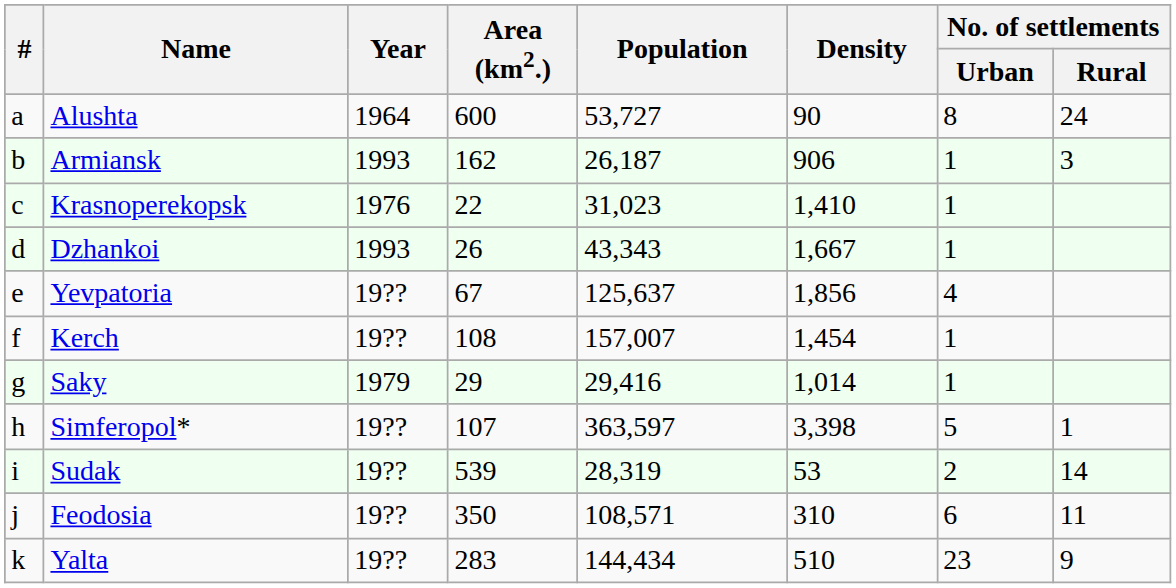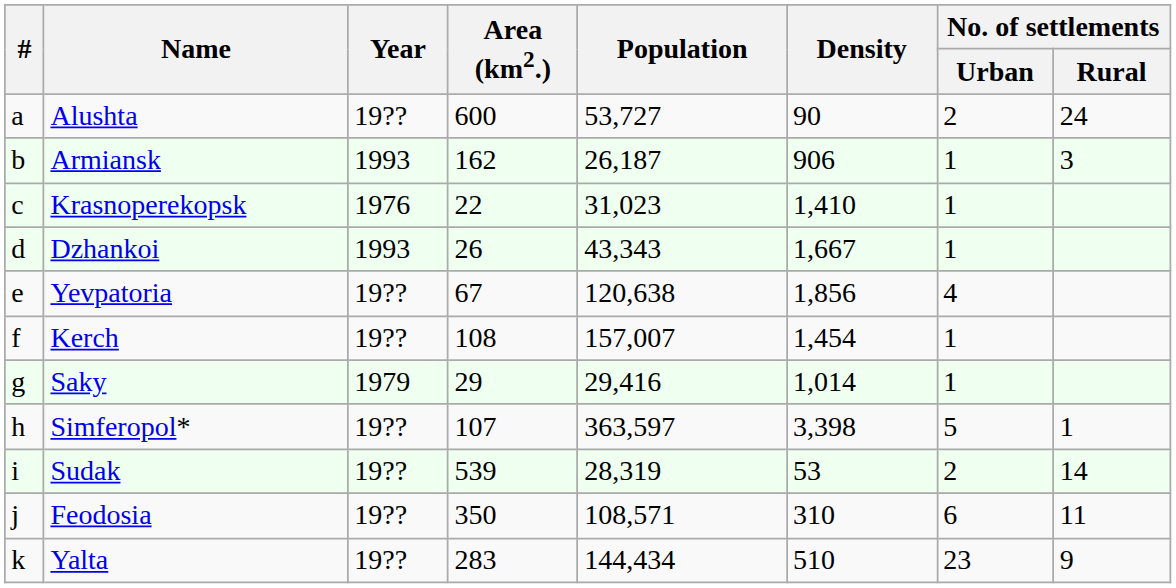Alushta | Year: 1964 -> 19??
Alushta | No. of settlements / Urban: 8 -> 2
Yevpatoria | Population: 125,637 -> 120,638
